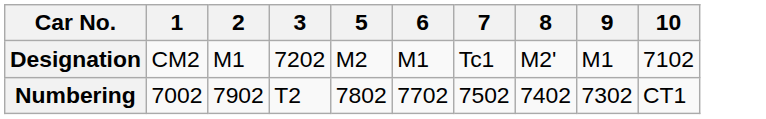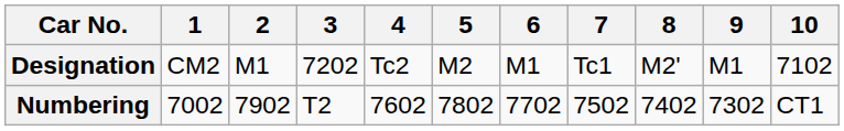+ column: 4 | Tc2 | 7602
